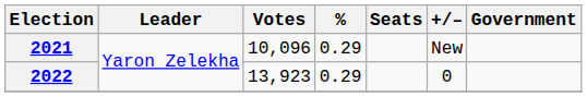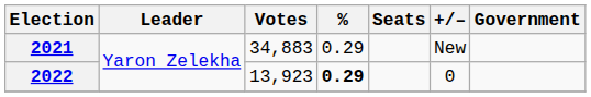2021 | Votes: 10,096 -> 34,883
2022 | %: normal -> bold
